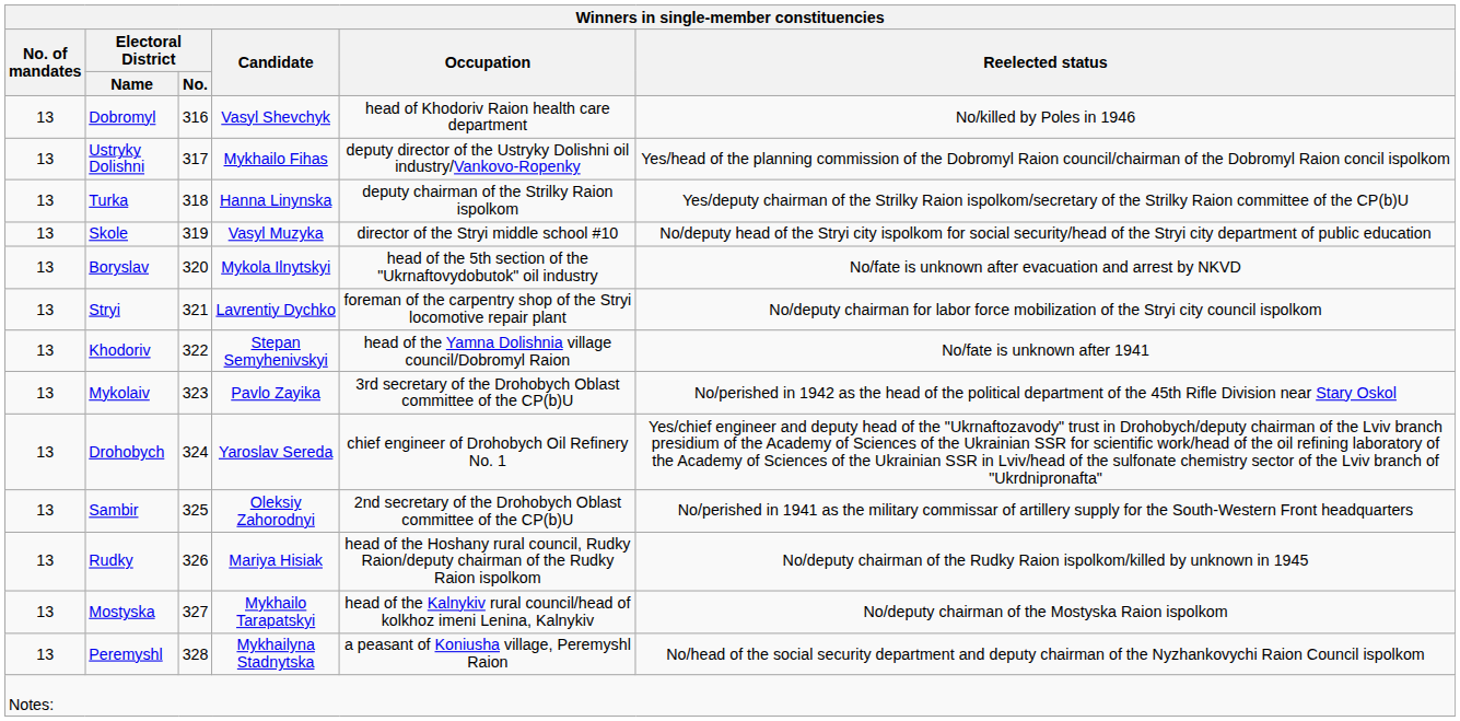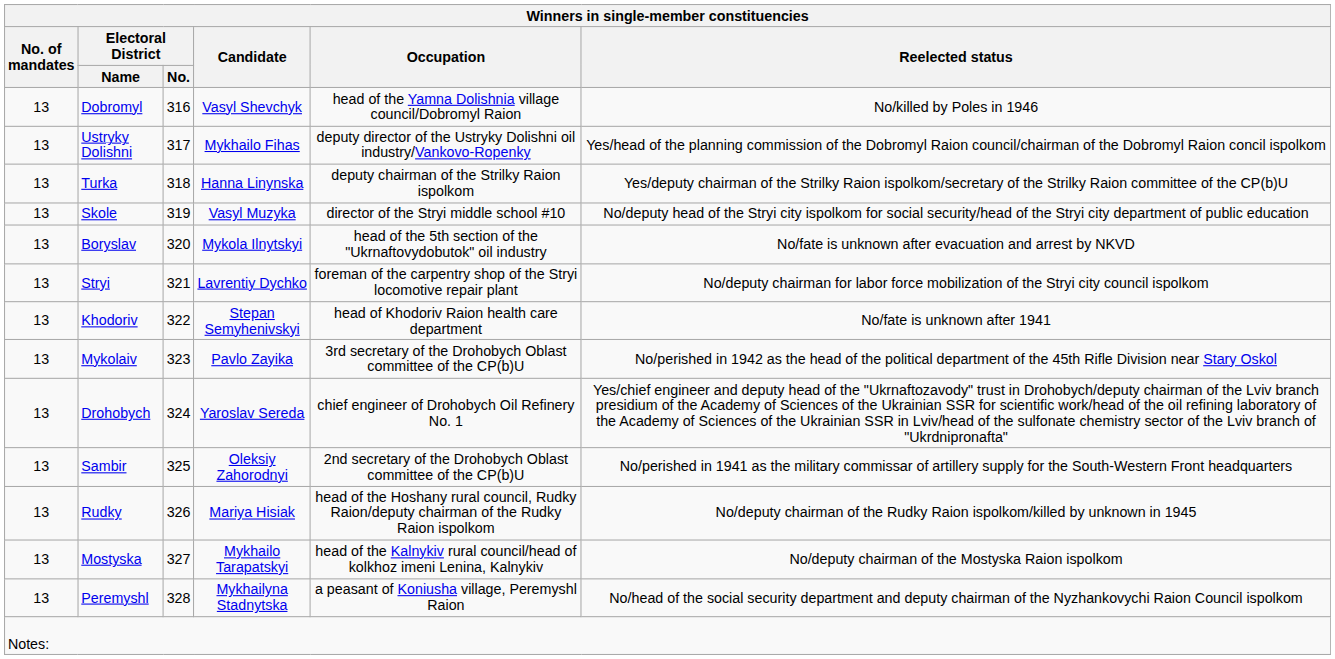Dobromyl | Winners in single-member constituencies / Occupation: head of Khodoriv Raion health care department -> head of the Yamna Dolishnia village council/Dobromyl Raion
Khodoriv | Winners in single-member constituencies / Occupation: head of the Yamna Dolishnia village council/Dobromyl Raion -> head of Khodoriv Raion health care department
